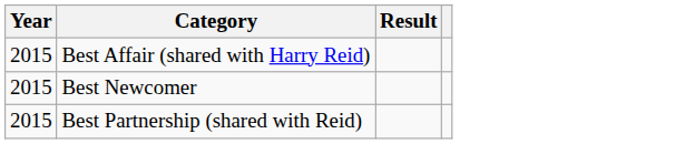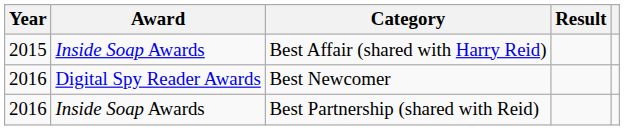+ column: Award | Inside Soap Awards | Digital Spy Reader Awards | Inside Soap Awards
Best Newcomer | Year: 2015 -> 2016
Best Partnership (shared with Reid) | Year: 2015 -> 2016
